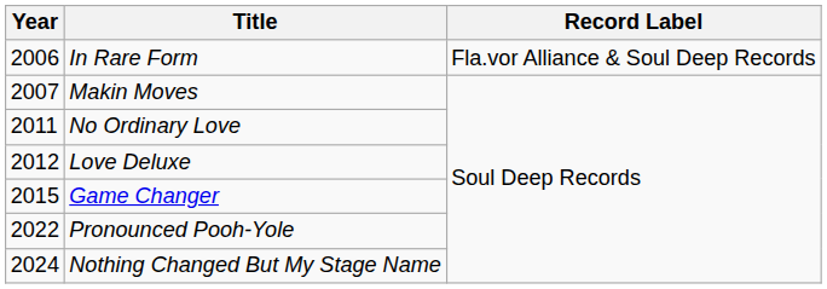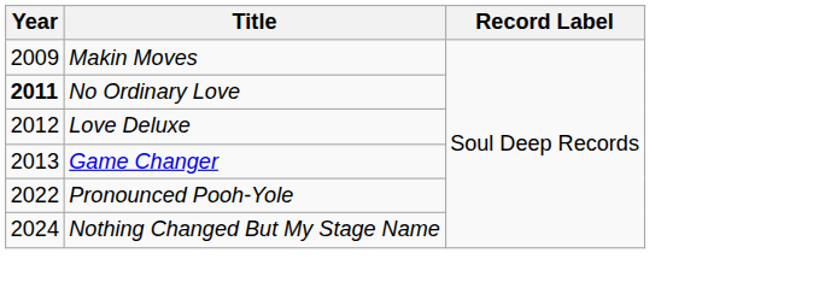- row: 2006 | In Rare Form | Fla.vor Alliance & Soul Deep Records
Makin Moves | Year: 2007 -> 2009
No Ordinary Love | Year: normal -> bold
Game Changer | Year: 2015 -> 2013
